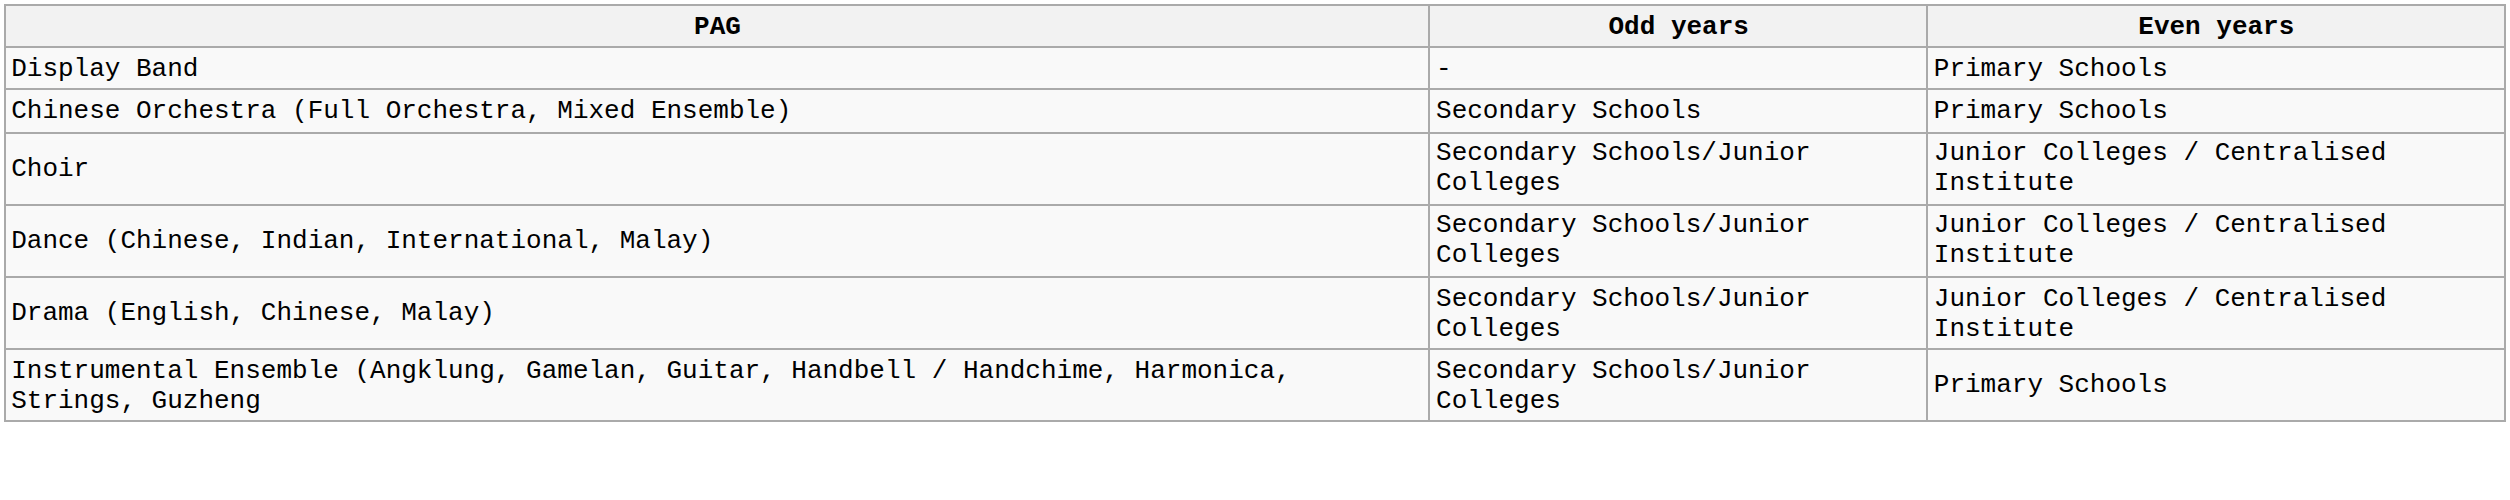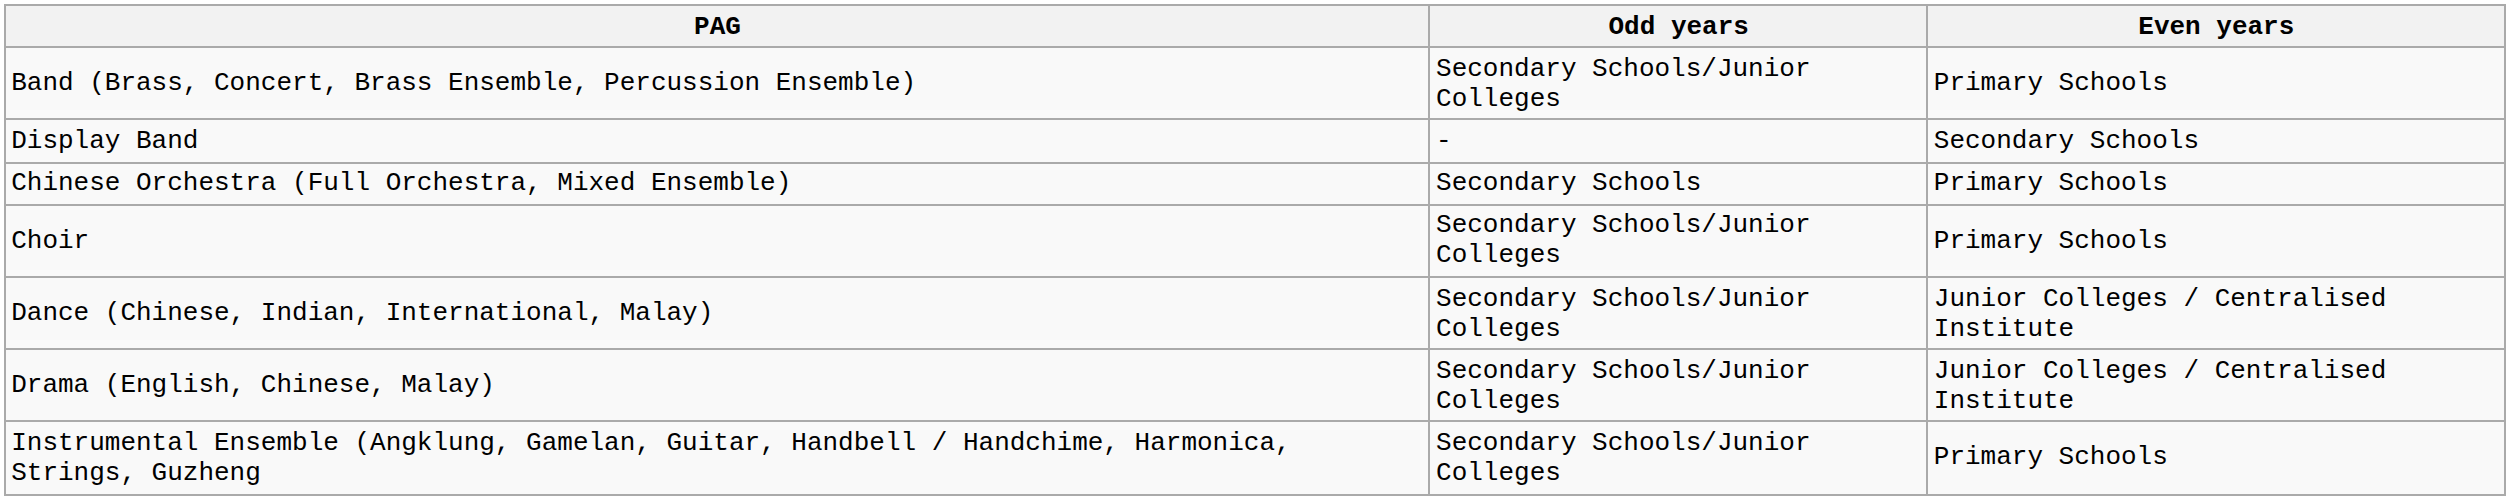+ row: Band (Brass, Concert, Brass Ensemble, Percussion Ensemble) | Secondary Schools/Junior Colleges | Primary Schools
Display Band | Even years: Primary Schools -> Secondary Schools
Choir | Even years: Junior Colleges / Centralised Institute -> Primary Schools
